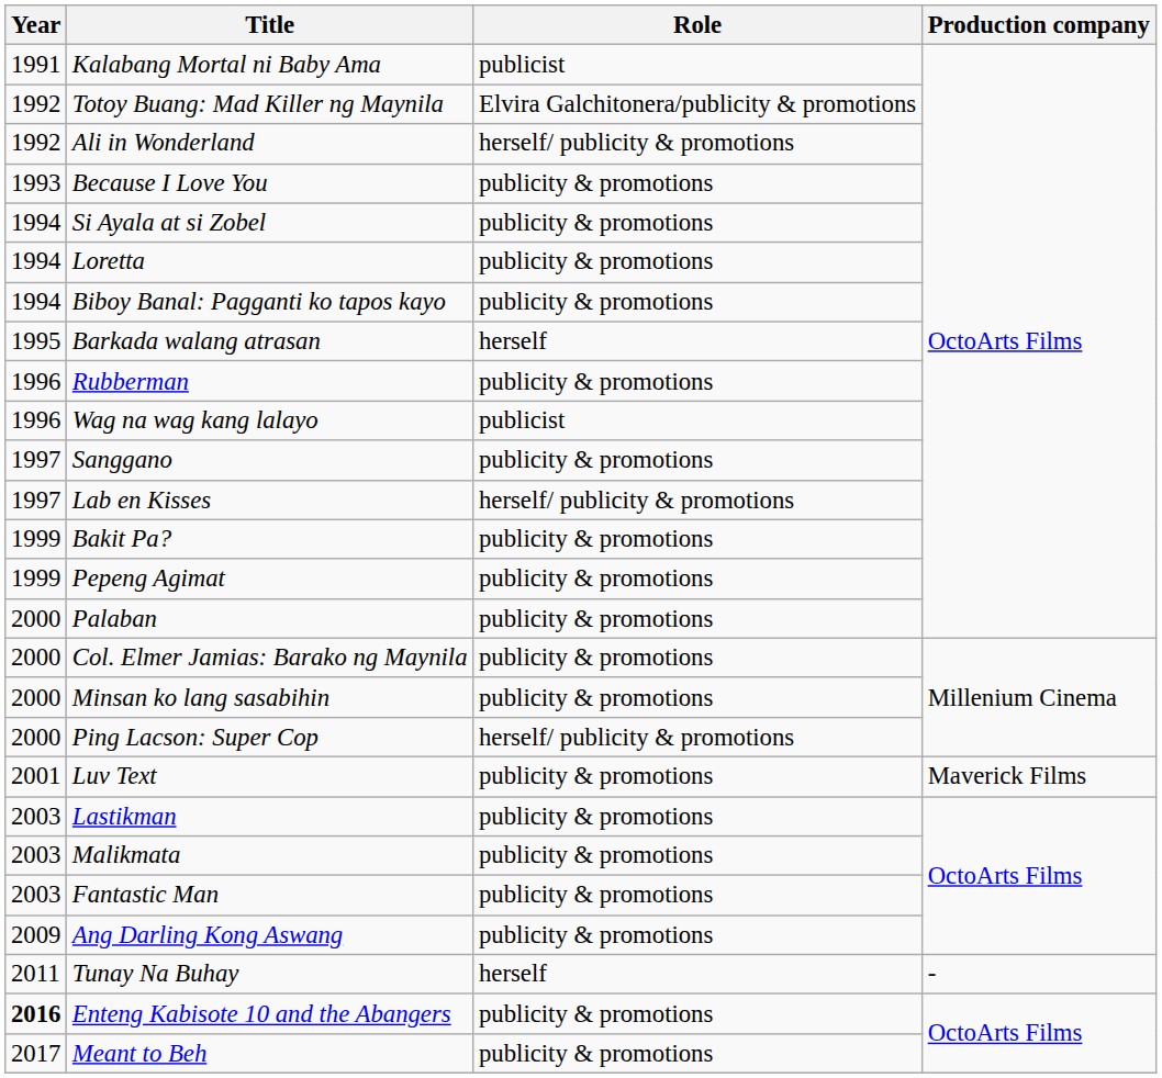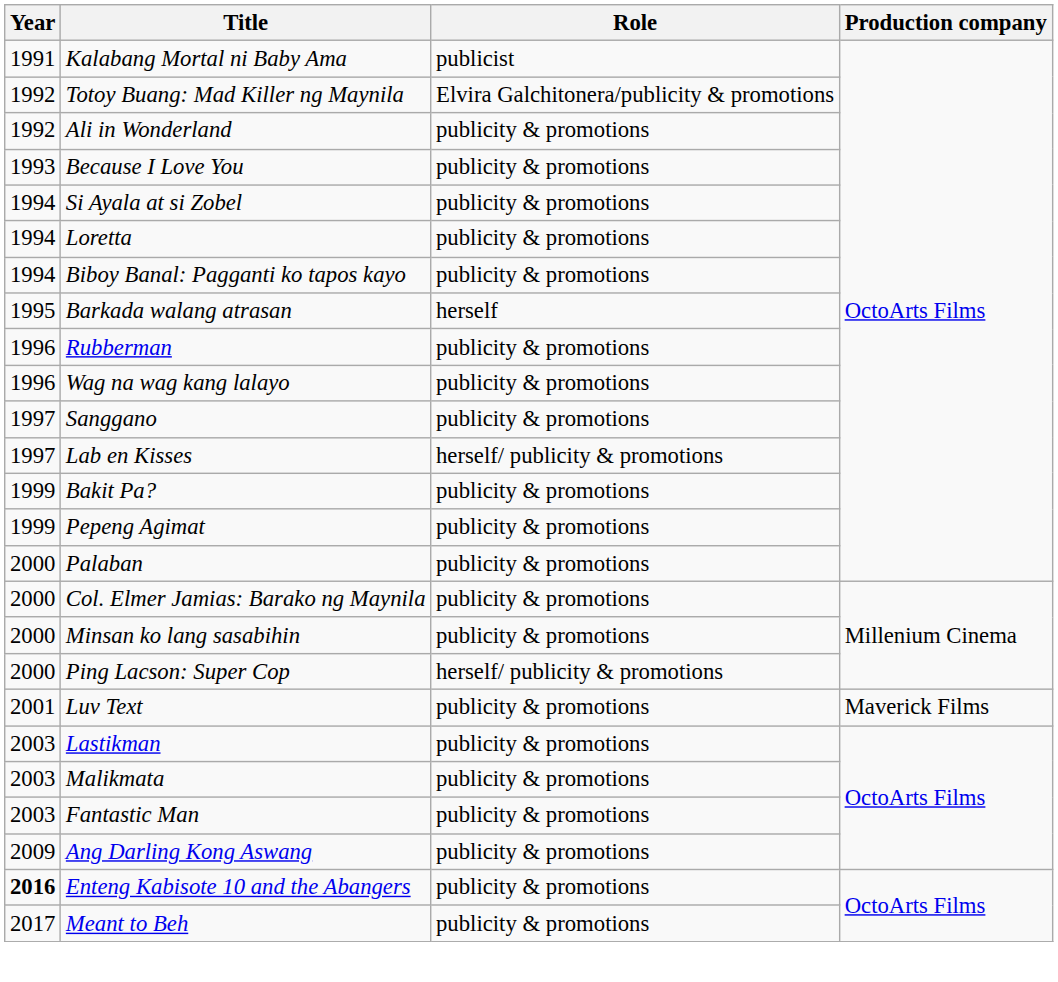Ali in Wonderland | Role: herself/ publicity & promotions -> publicity & promotions
Wag na wag kang lalayo | Role: publicist -> publicity & promotions
- row: 2011 | Tunay Na Buhay | herself | -
